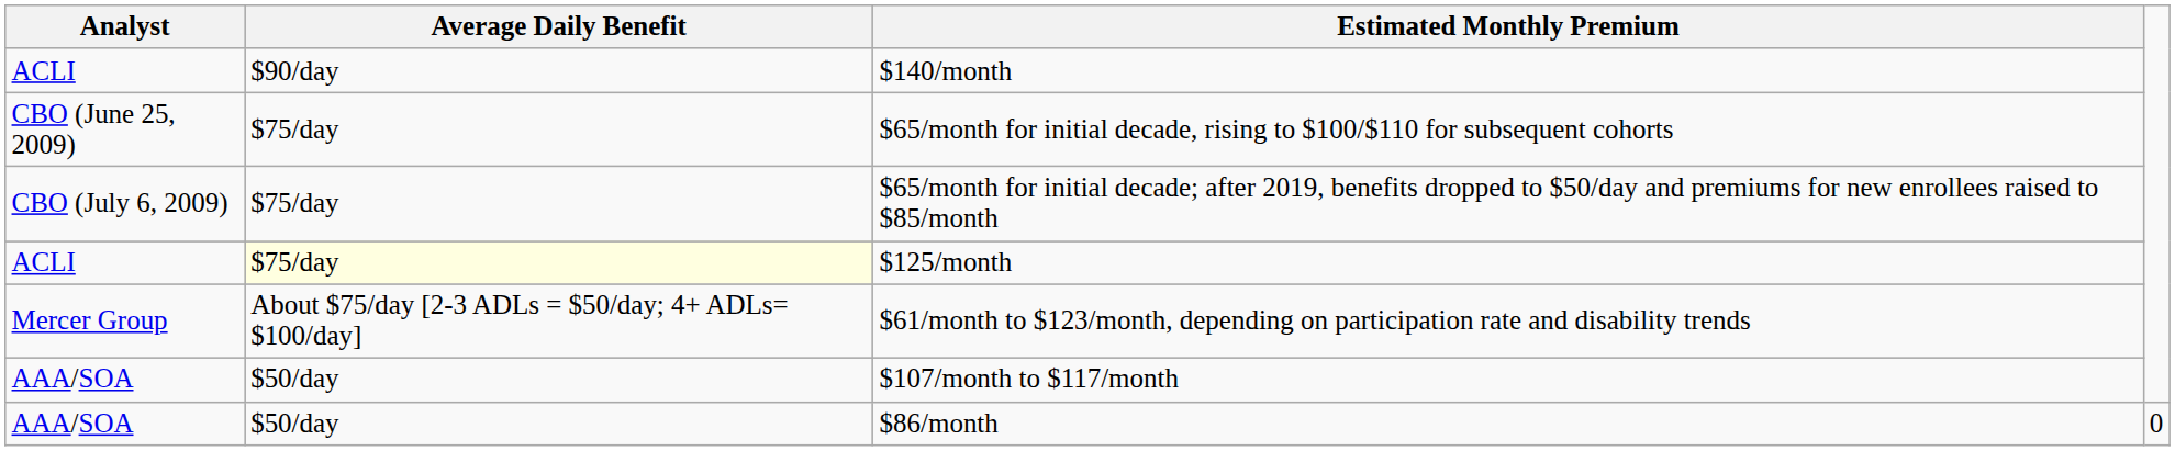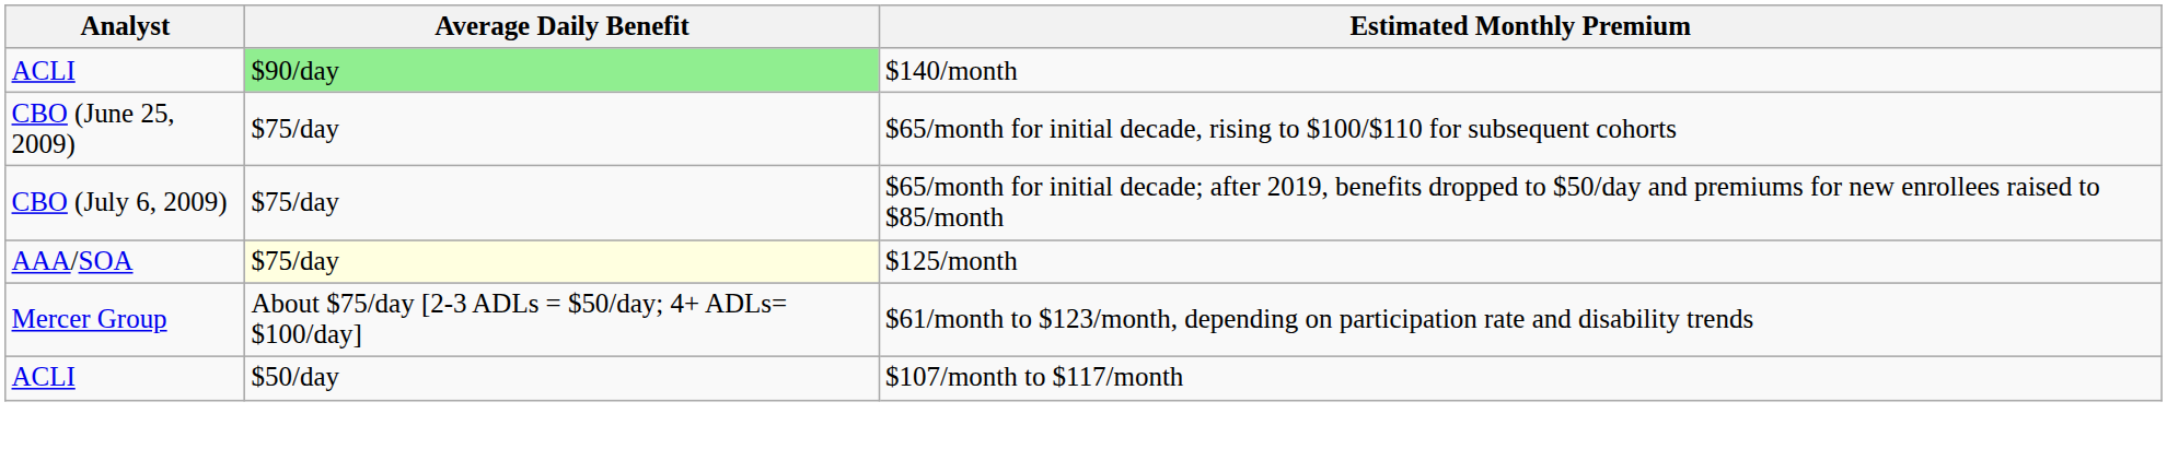$140/month | Average Daily Benefit: no background -> lightgreen background
$125/month | Analyst: ACLI -> AAA/SOA
$107/month to $117/month | Analyst: AAA/SOA -> ACLI
- row: AAA/SOA | $50/day | $86/month | 0
